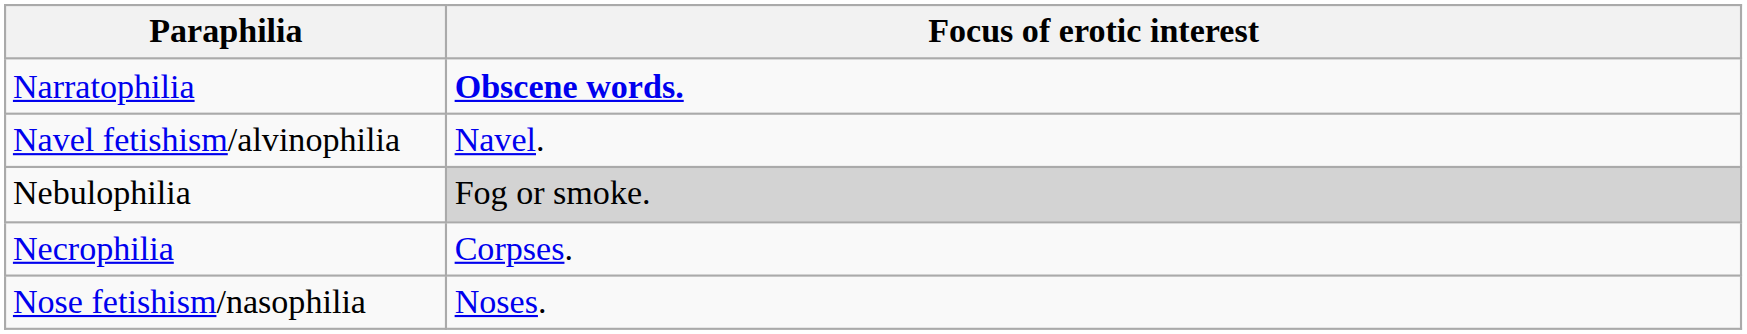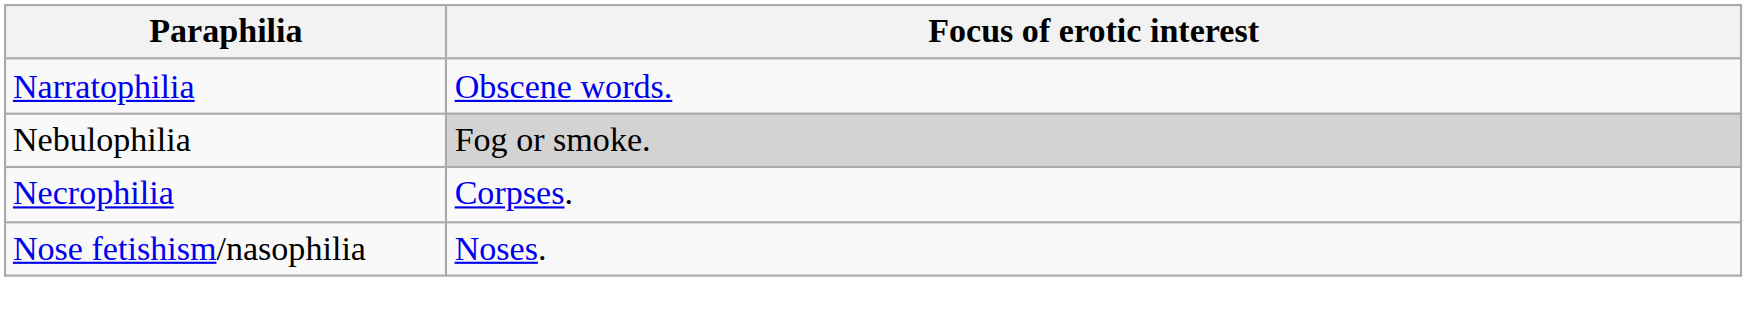Narratophilia | Focus of erotic interest: bold -> normal
- row: Navel fetishism/alvinophilia | Navel.
